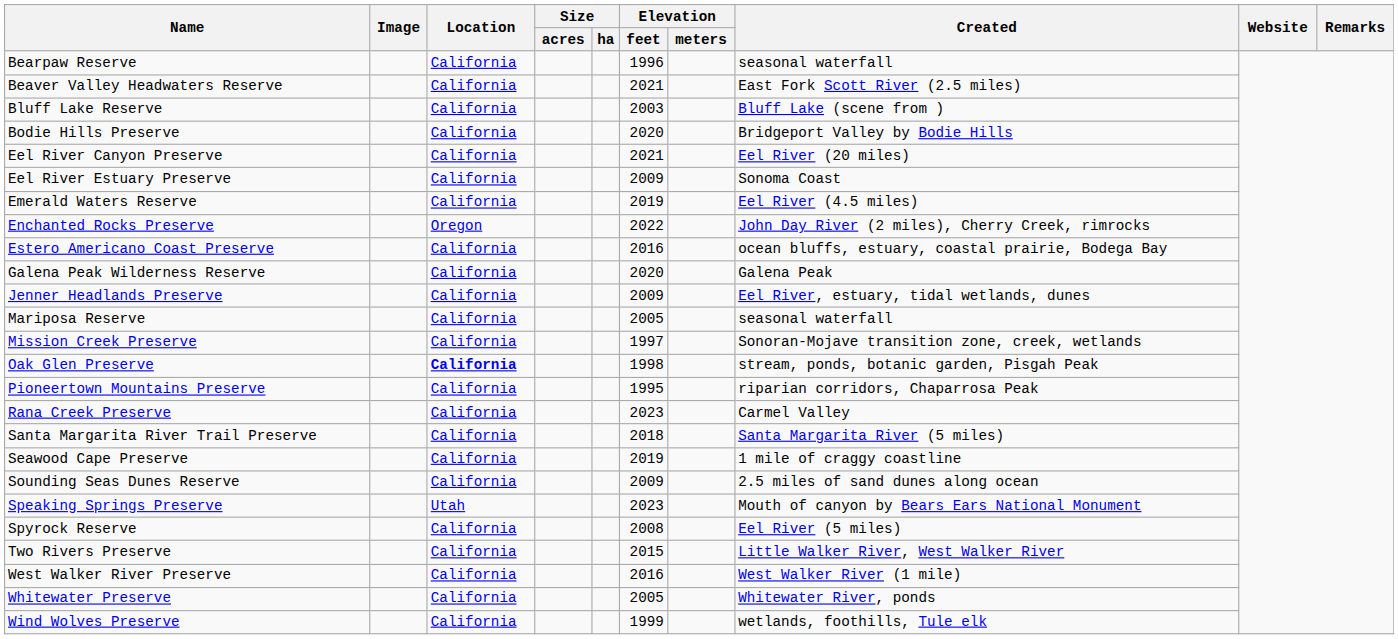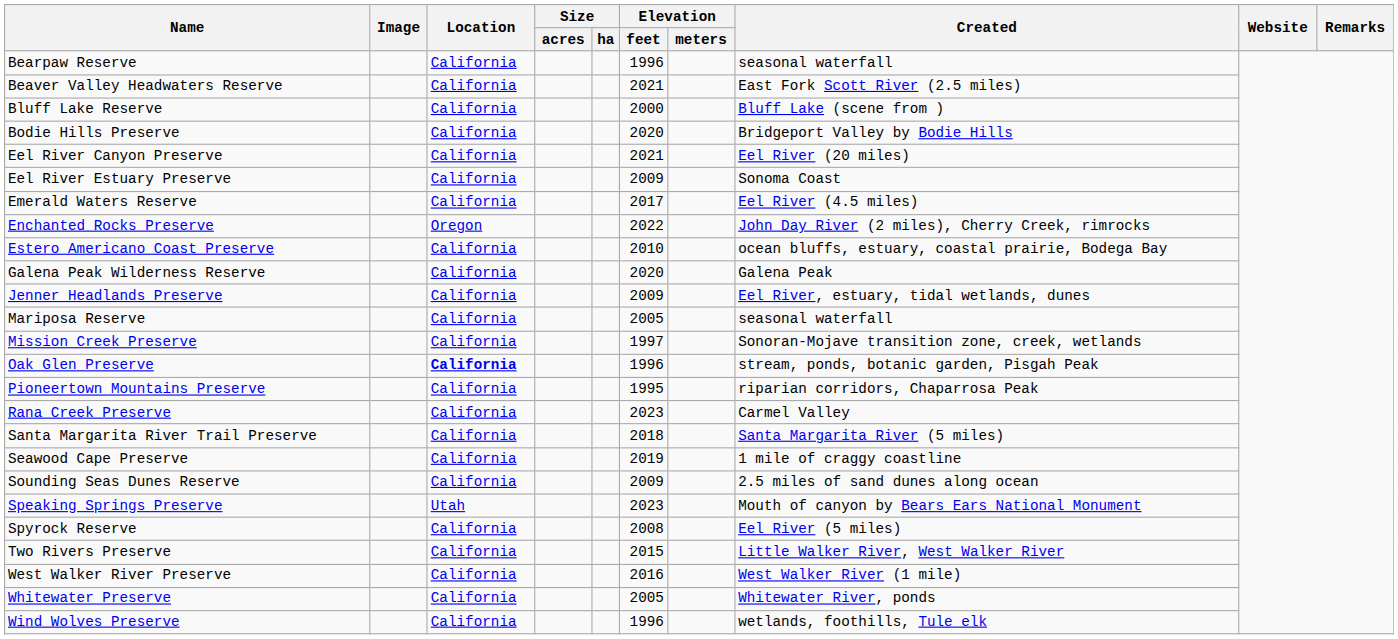Bluff Lake Reserve | Elevation / feet: 2003 -> 2000
Emerald Waters Reserve | Elevation / feet: 2019 -> 2017
Estero Americano Coast Preserve | Elevation / feet: 2016 -> 2010
Oak Glen Preserve | Elevation / feet: 1998 -> 1996
Wind Wolves Preserve | Elevation / feet: 1999 -> 1996
